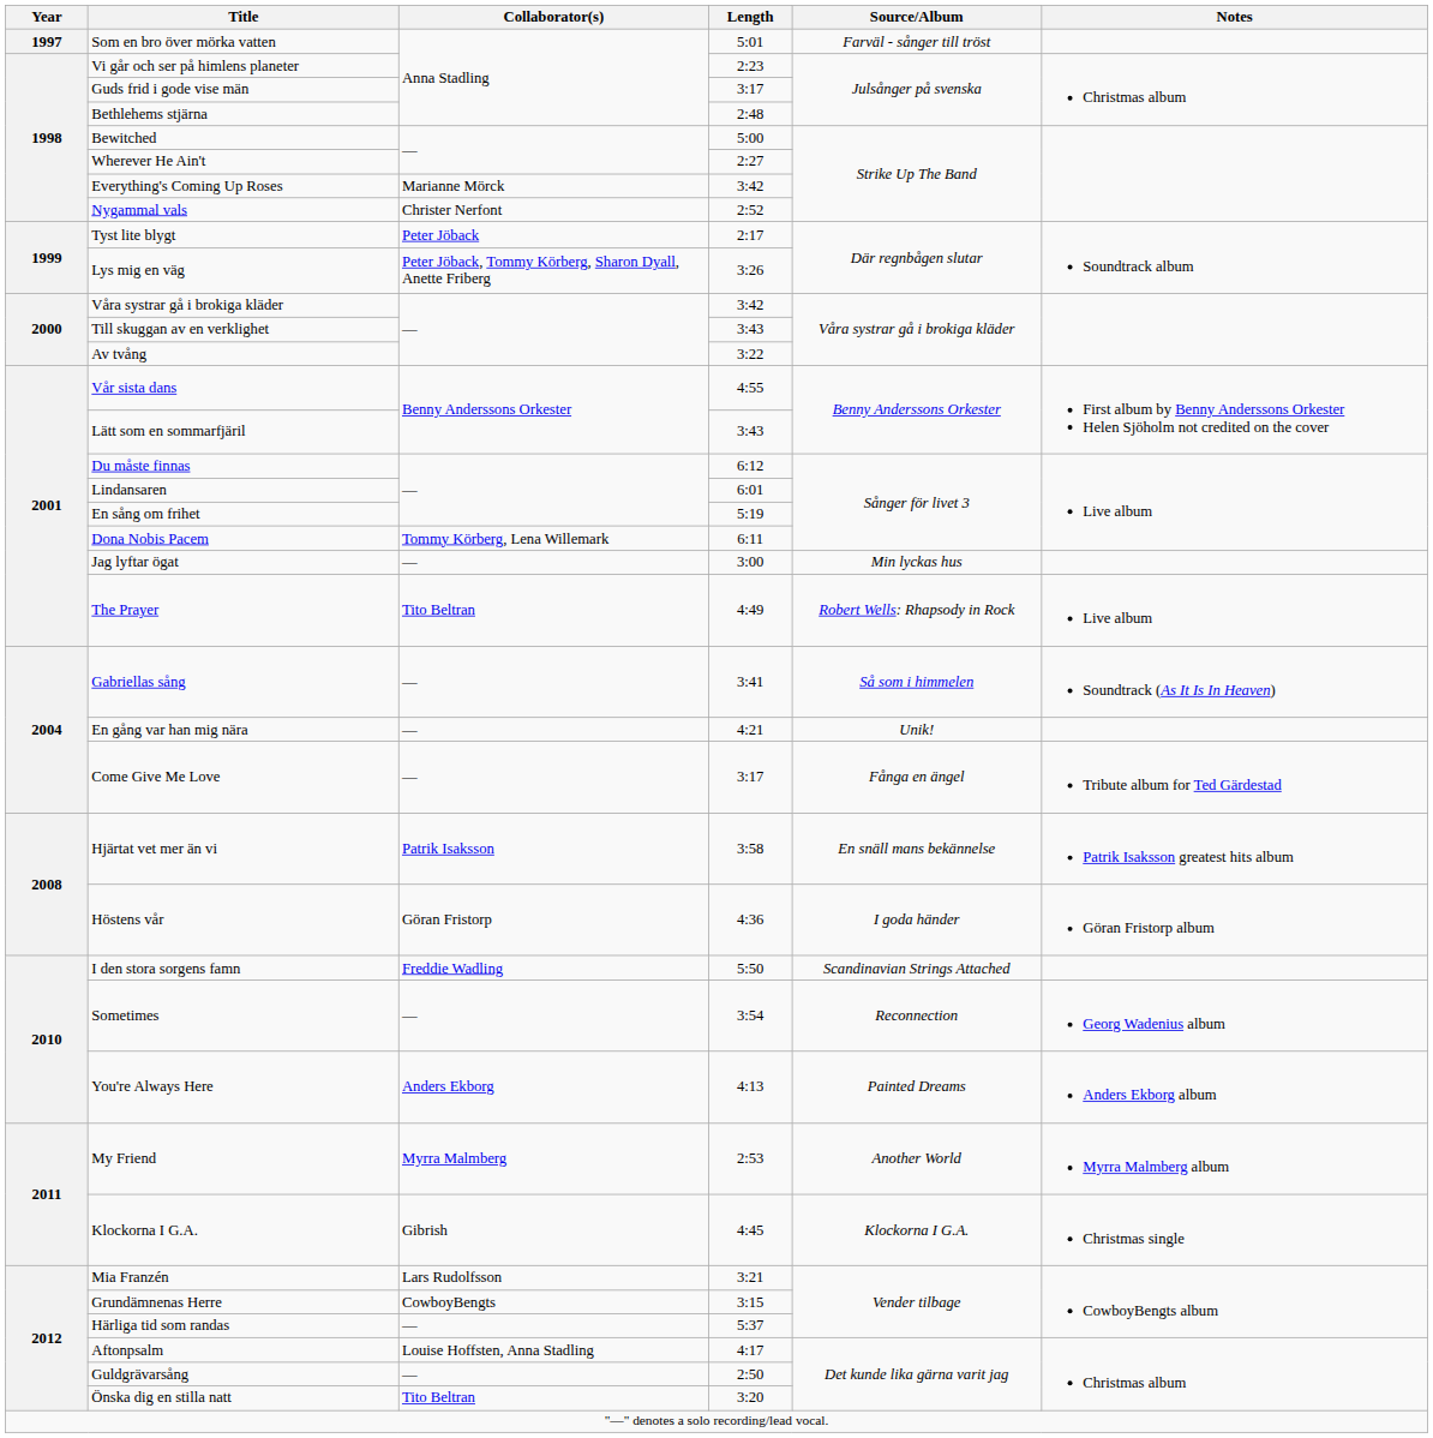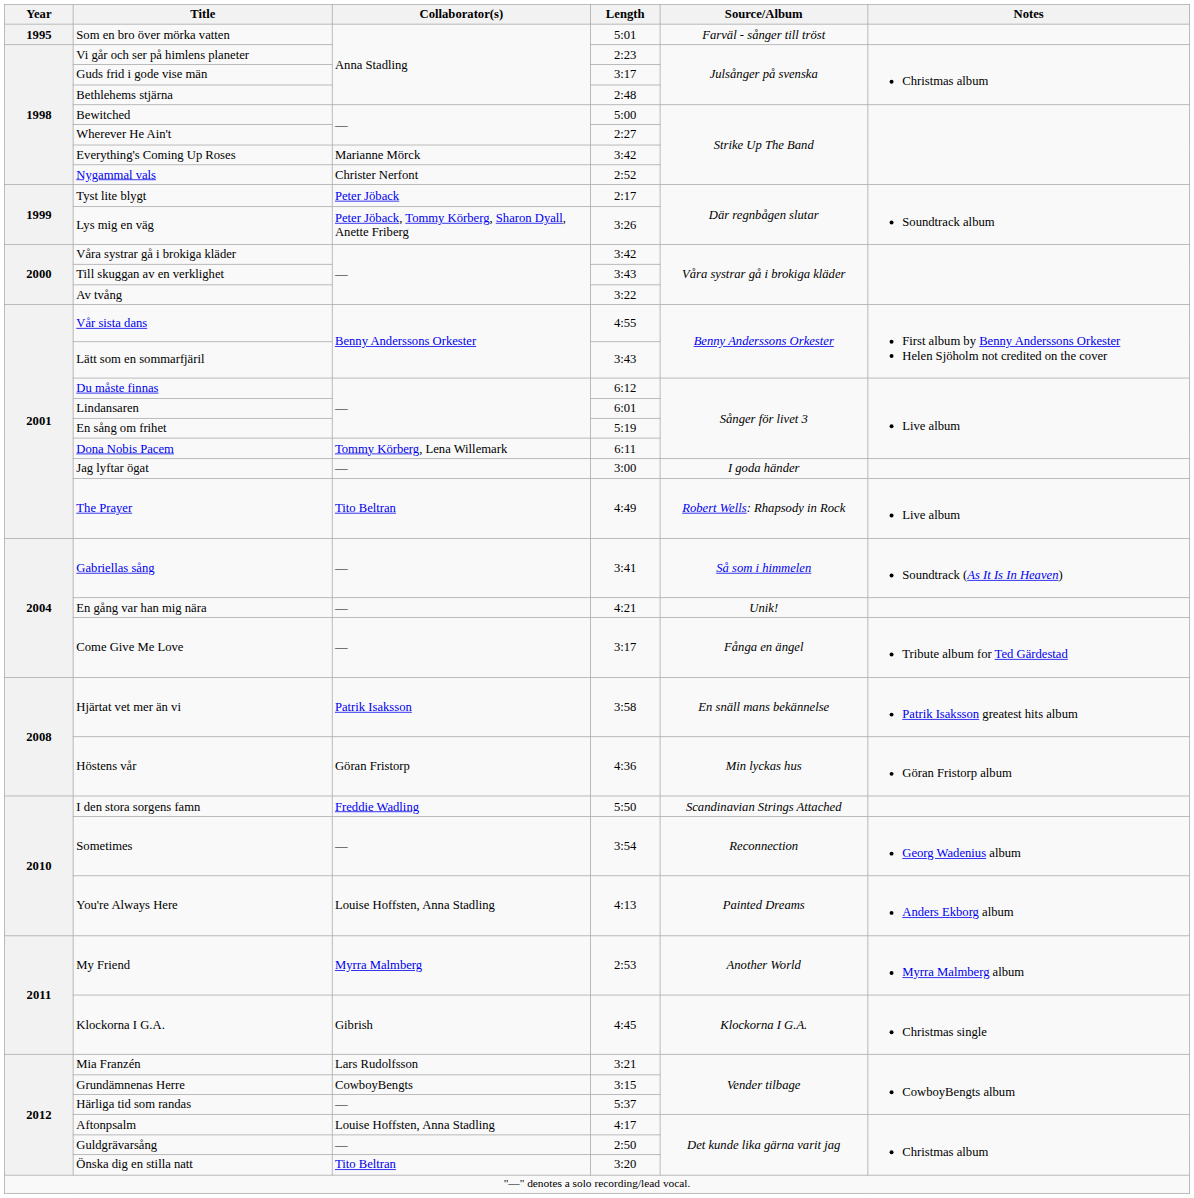Som en bro över mörka vatten | Year: 1997 -> 1995
Jag lyftar ögat | Source/Album: Min lyckas hus -> I goda händer
Höstens vår | Source/Album: I goda händer -> Min lyckas hus
You're Always Here | Collaborator(s): Anders Ekborg -> Louise Hoffsten, Anna Stadling
